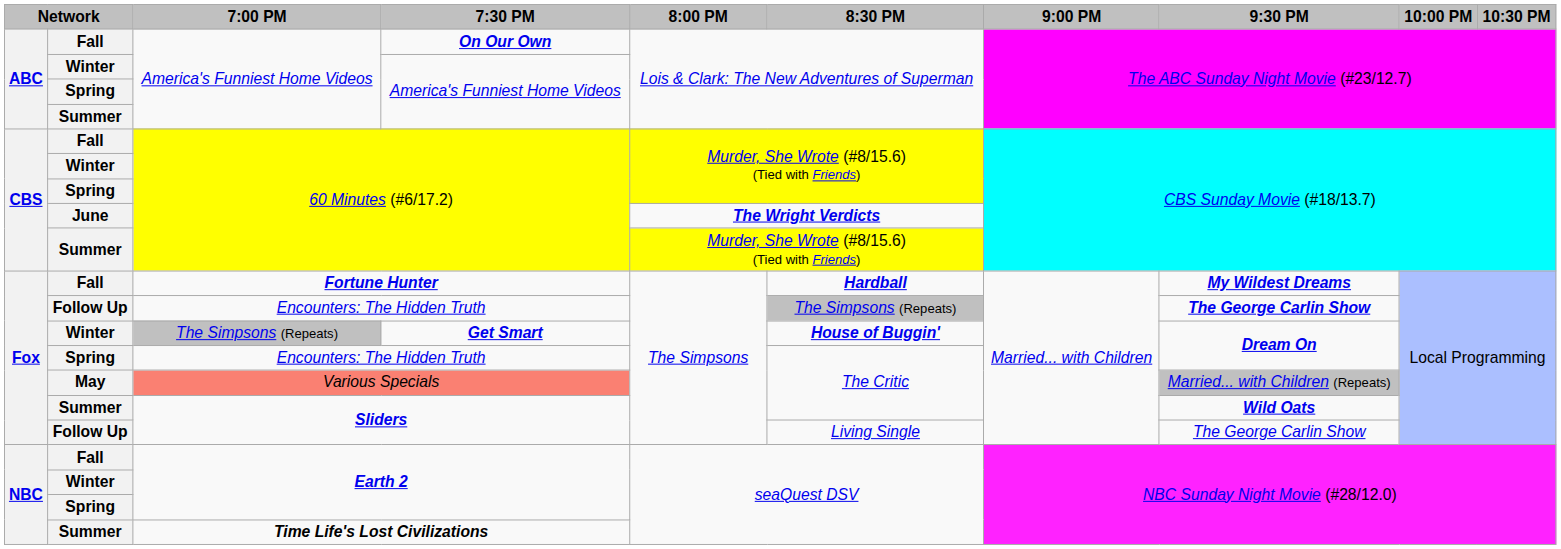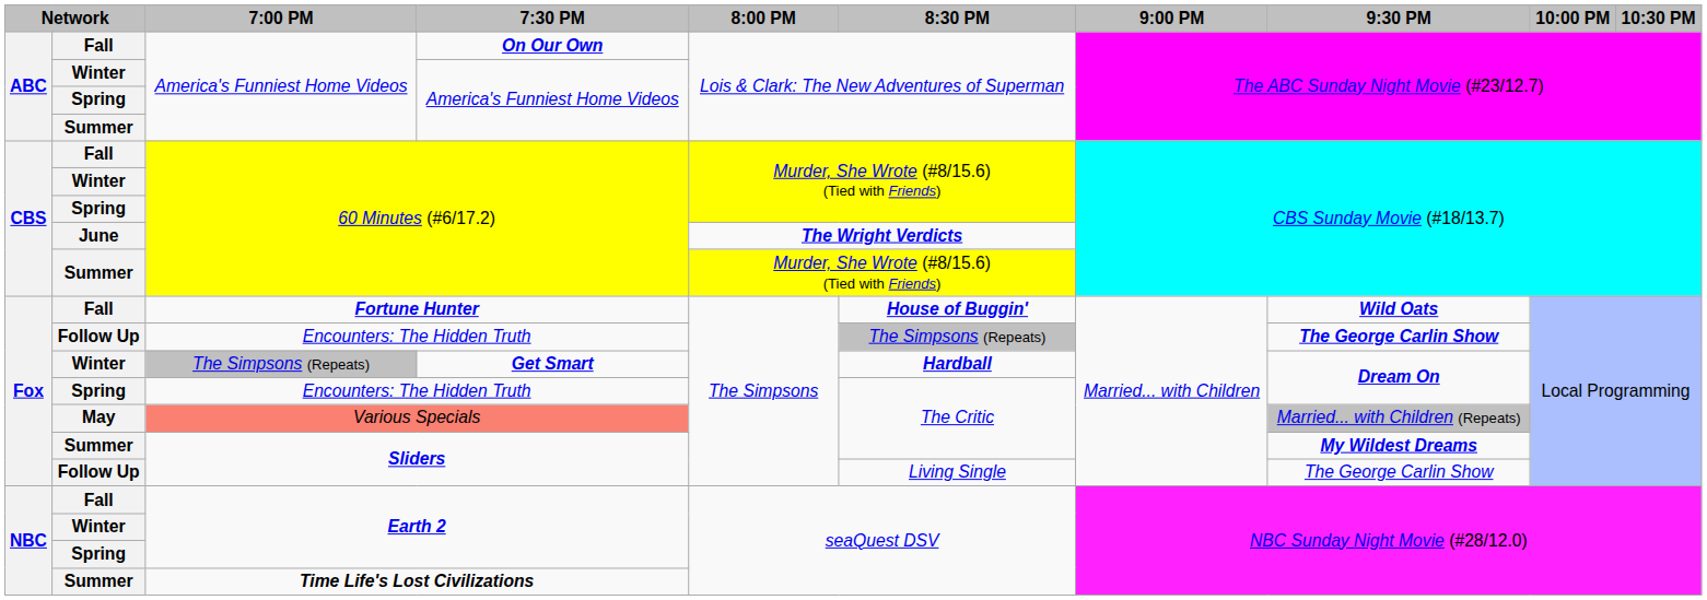Fortune Hunter | 8:30 PM: Hardball -> House of Buggin'
Fortune Hunter | 9:30 PM: My Wildest Dreams -> Wild Oats
Get Smart | 8:30 PM: House of Buggin' -> Hardball
Summer / Sliders | 9:30 PM: Wild Oats -> My Wildest Dreams
